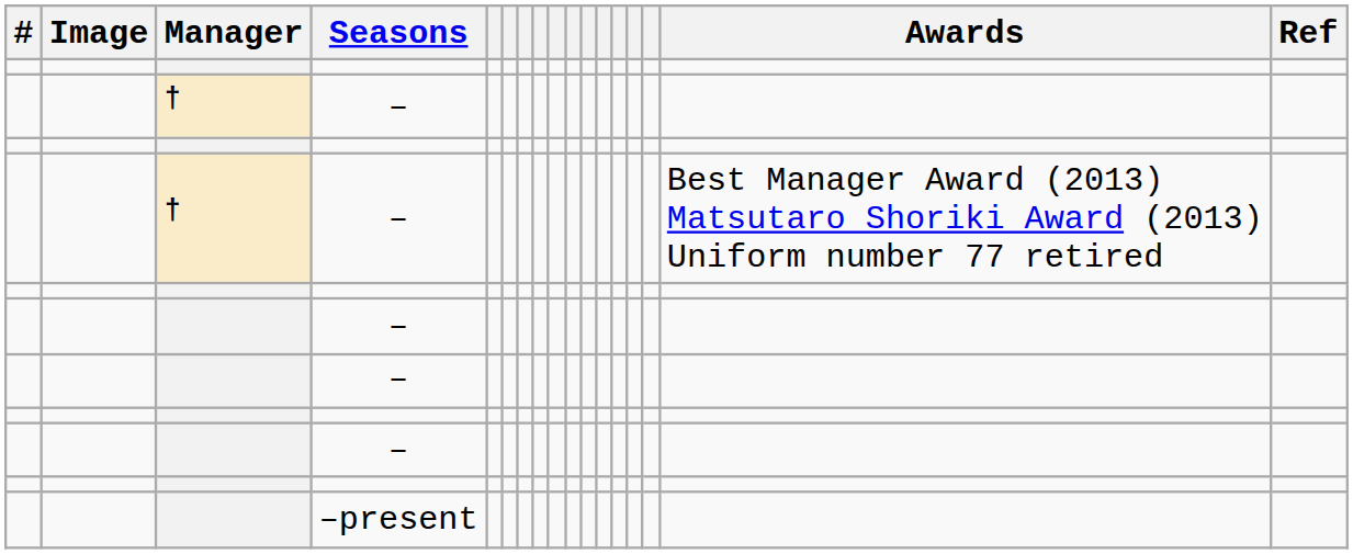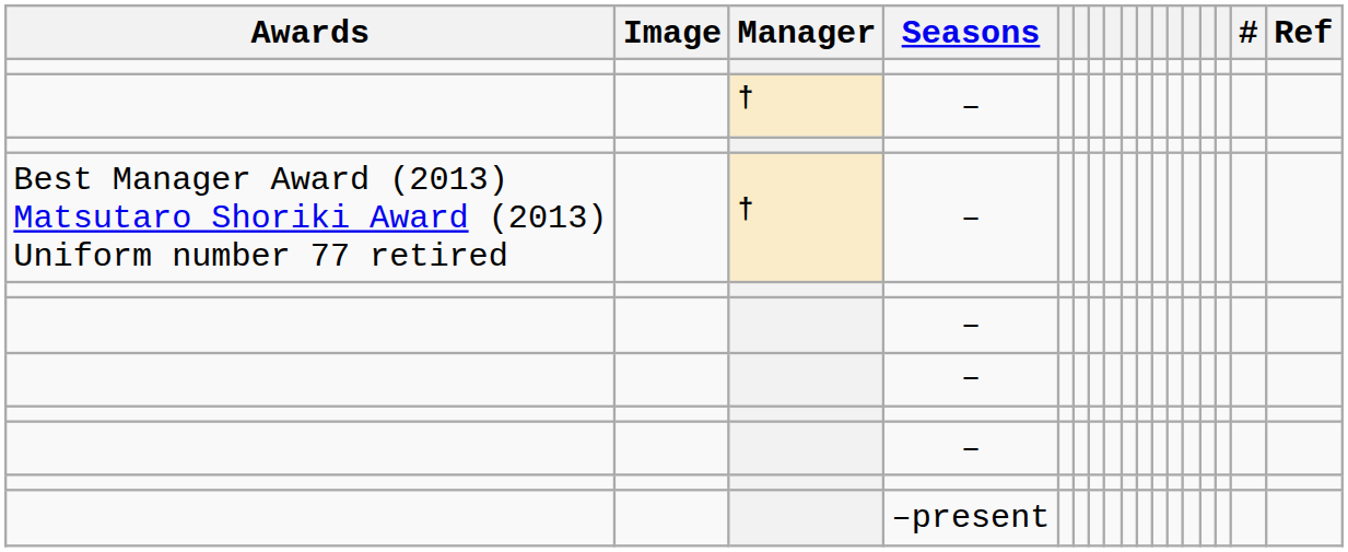columns swapped: # <-> Awards
